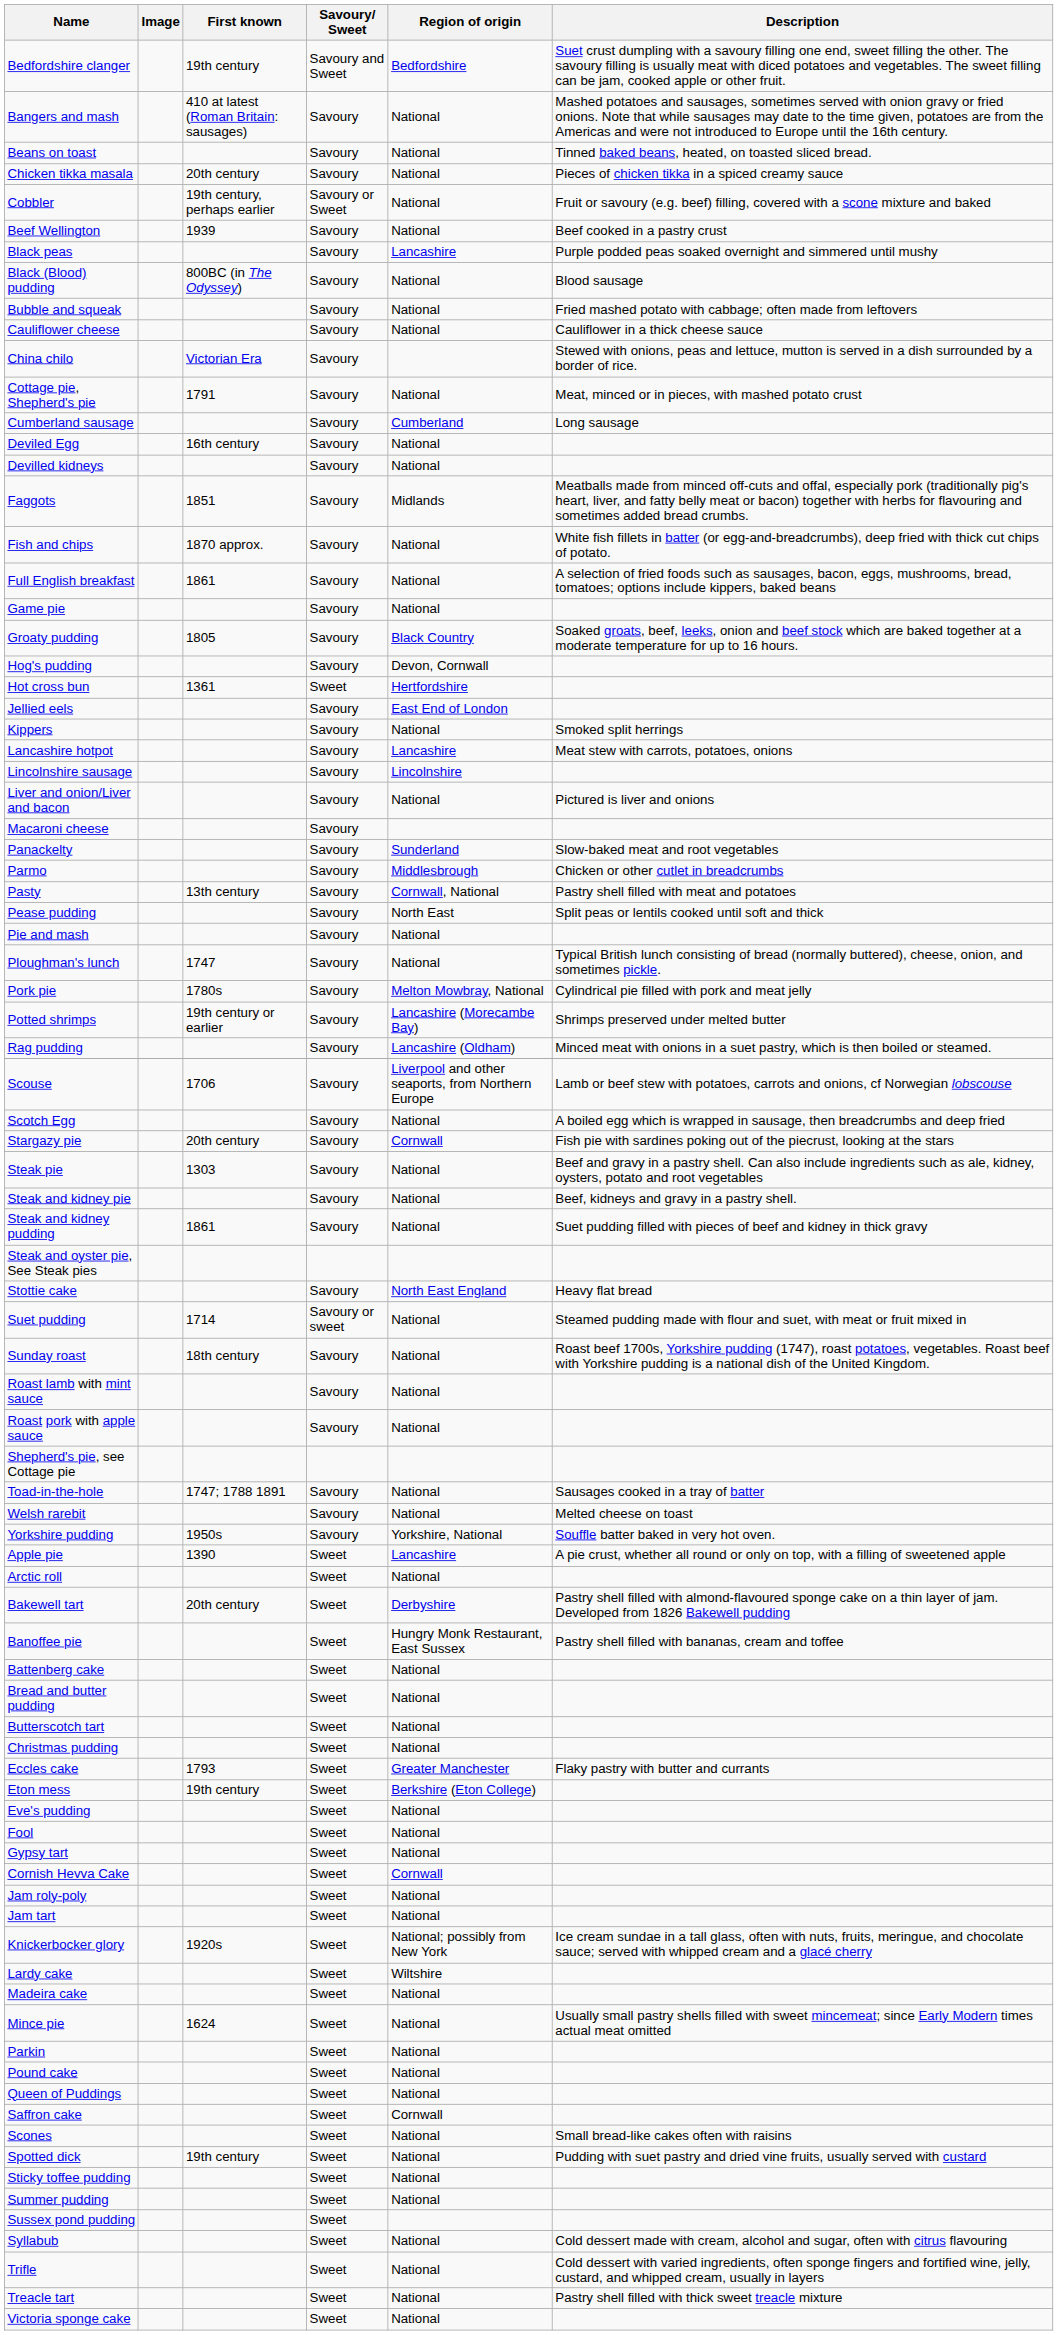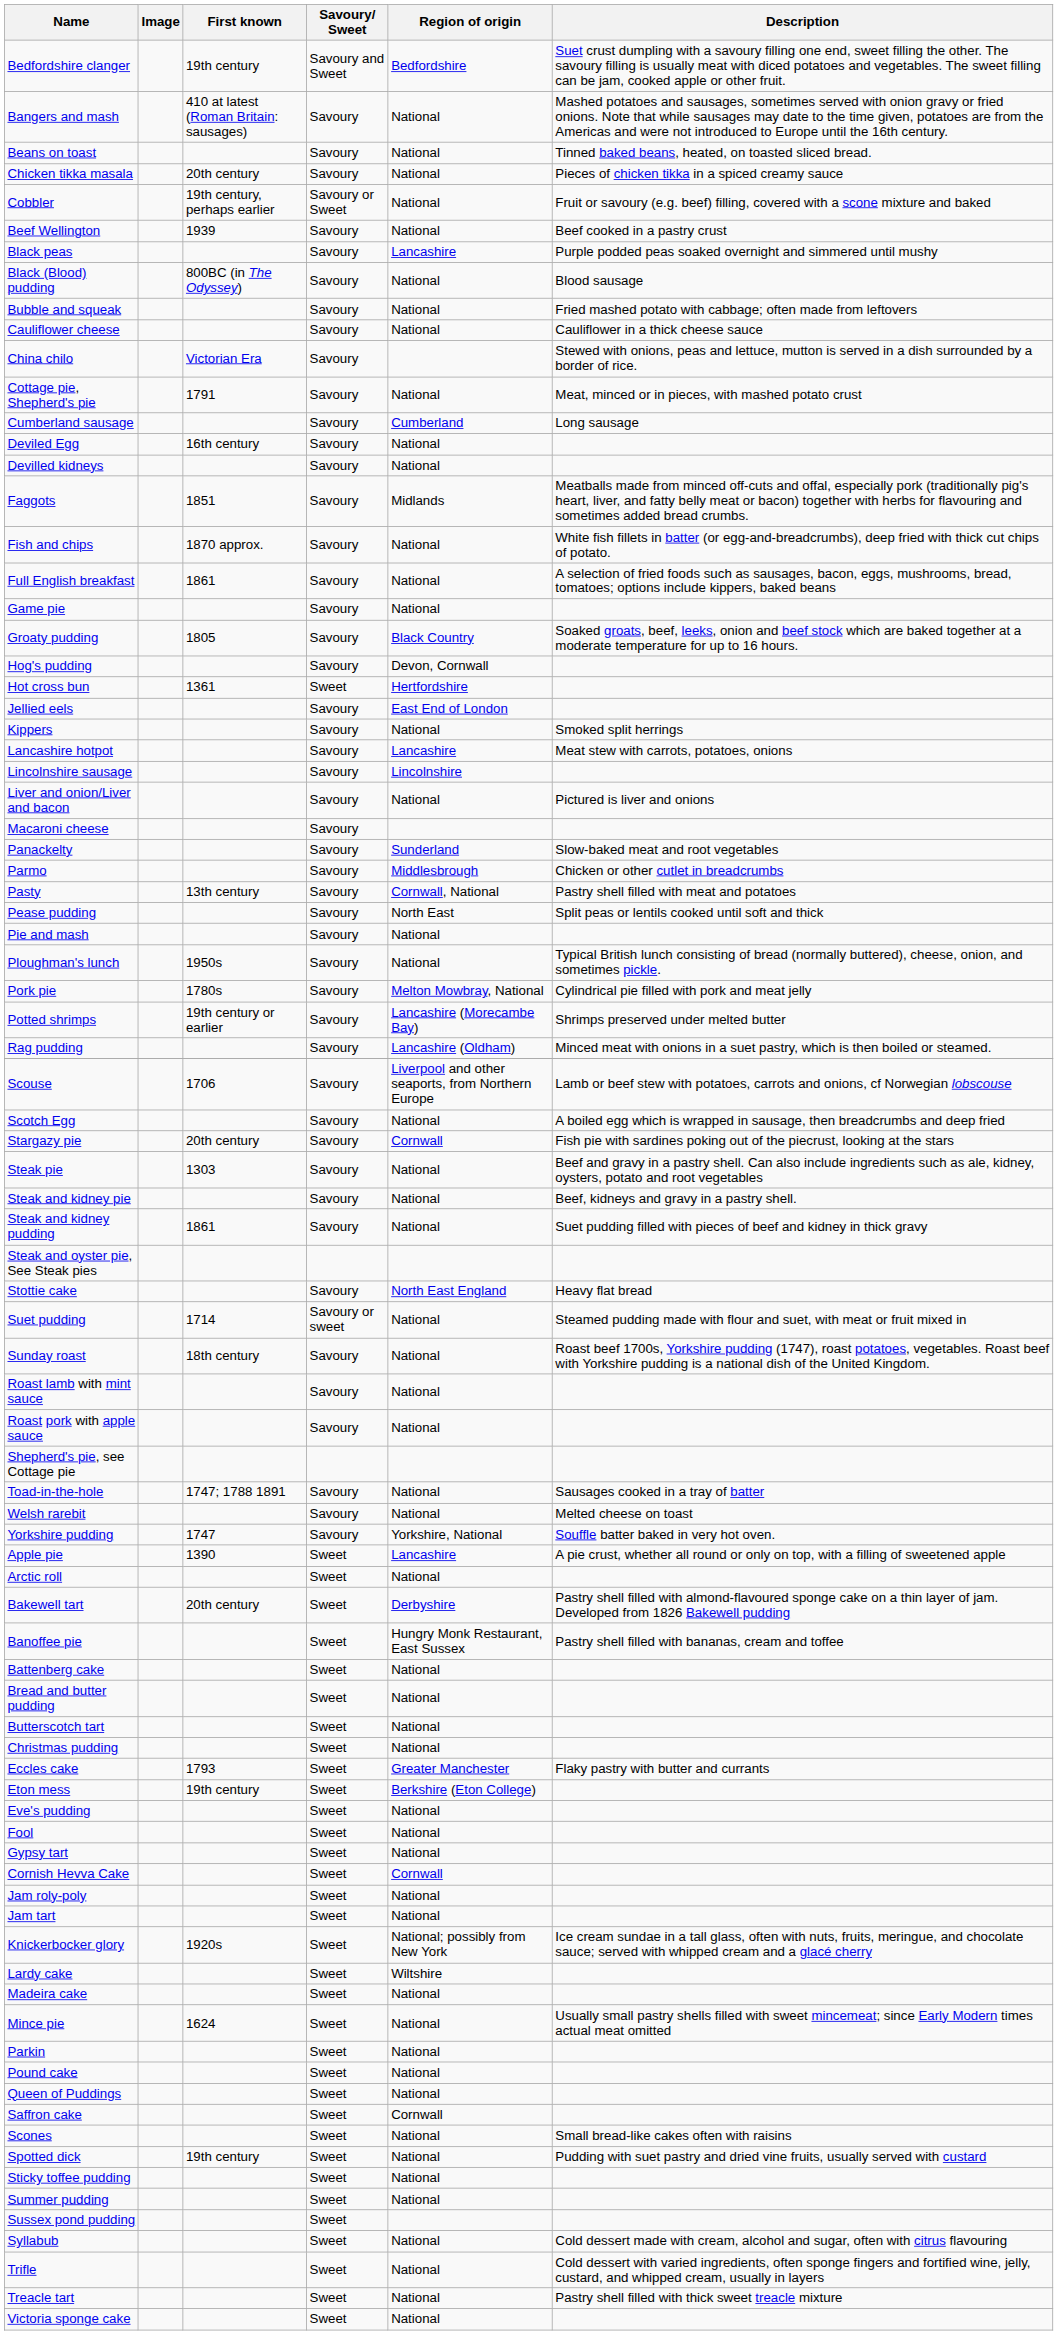Ploughman's lunch | First known: 1747 -> 1950s
Yorkshire pudding | First known: 1950s -> 1747
